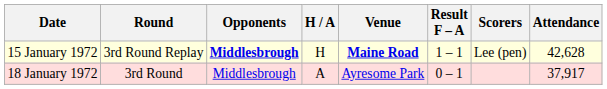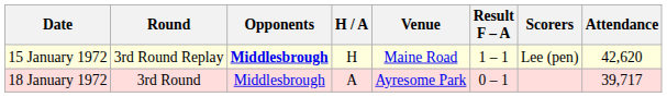15 January 1972 | Venue: bold -> normal
15 January 1972 | Attendance: 42,628 -> 42,620
18 January 1972 | Attendance: 37,917 -> 39,717
